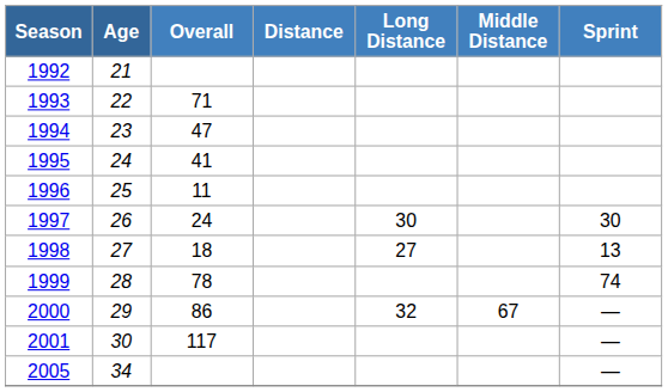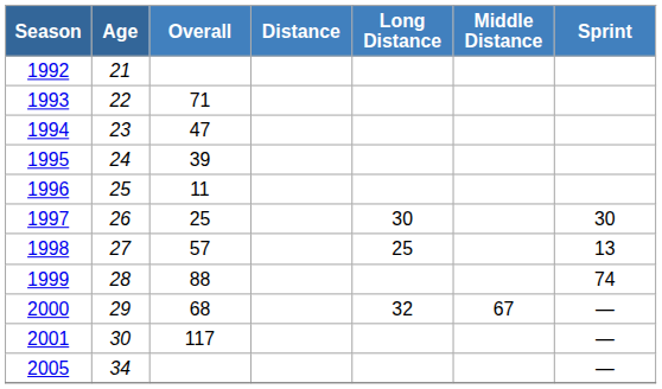1995 | Overall: 41 -> 39
1997 | Overall: 24 -> 25
1998 | Overall: 18 -> 57
1998 | Long Distance: 27 -> 25
1999 | Overall: 78 -> 88
2000 | Overall: 86 -> 68
